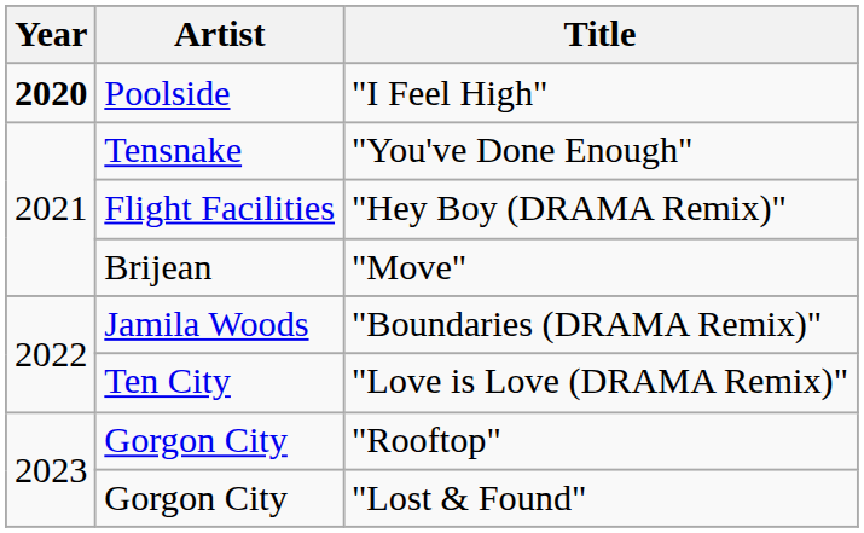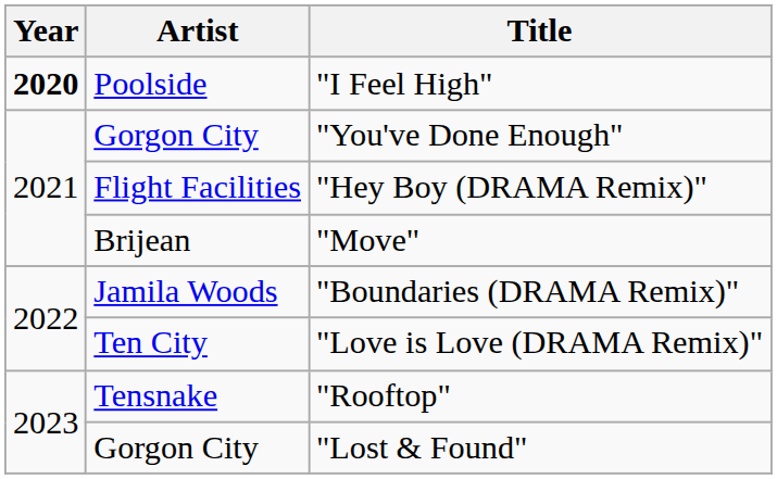"You've Done Enough" | Artist: Tensnake -> Gorgon City
"Rooftop" | Artist: Gorgon City -> Tensnake
